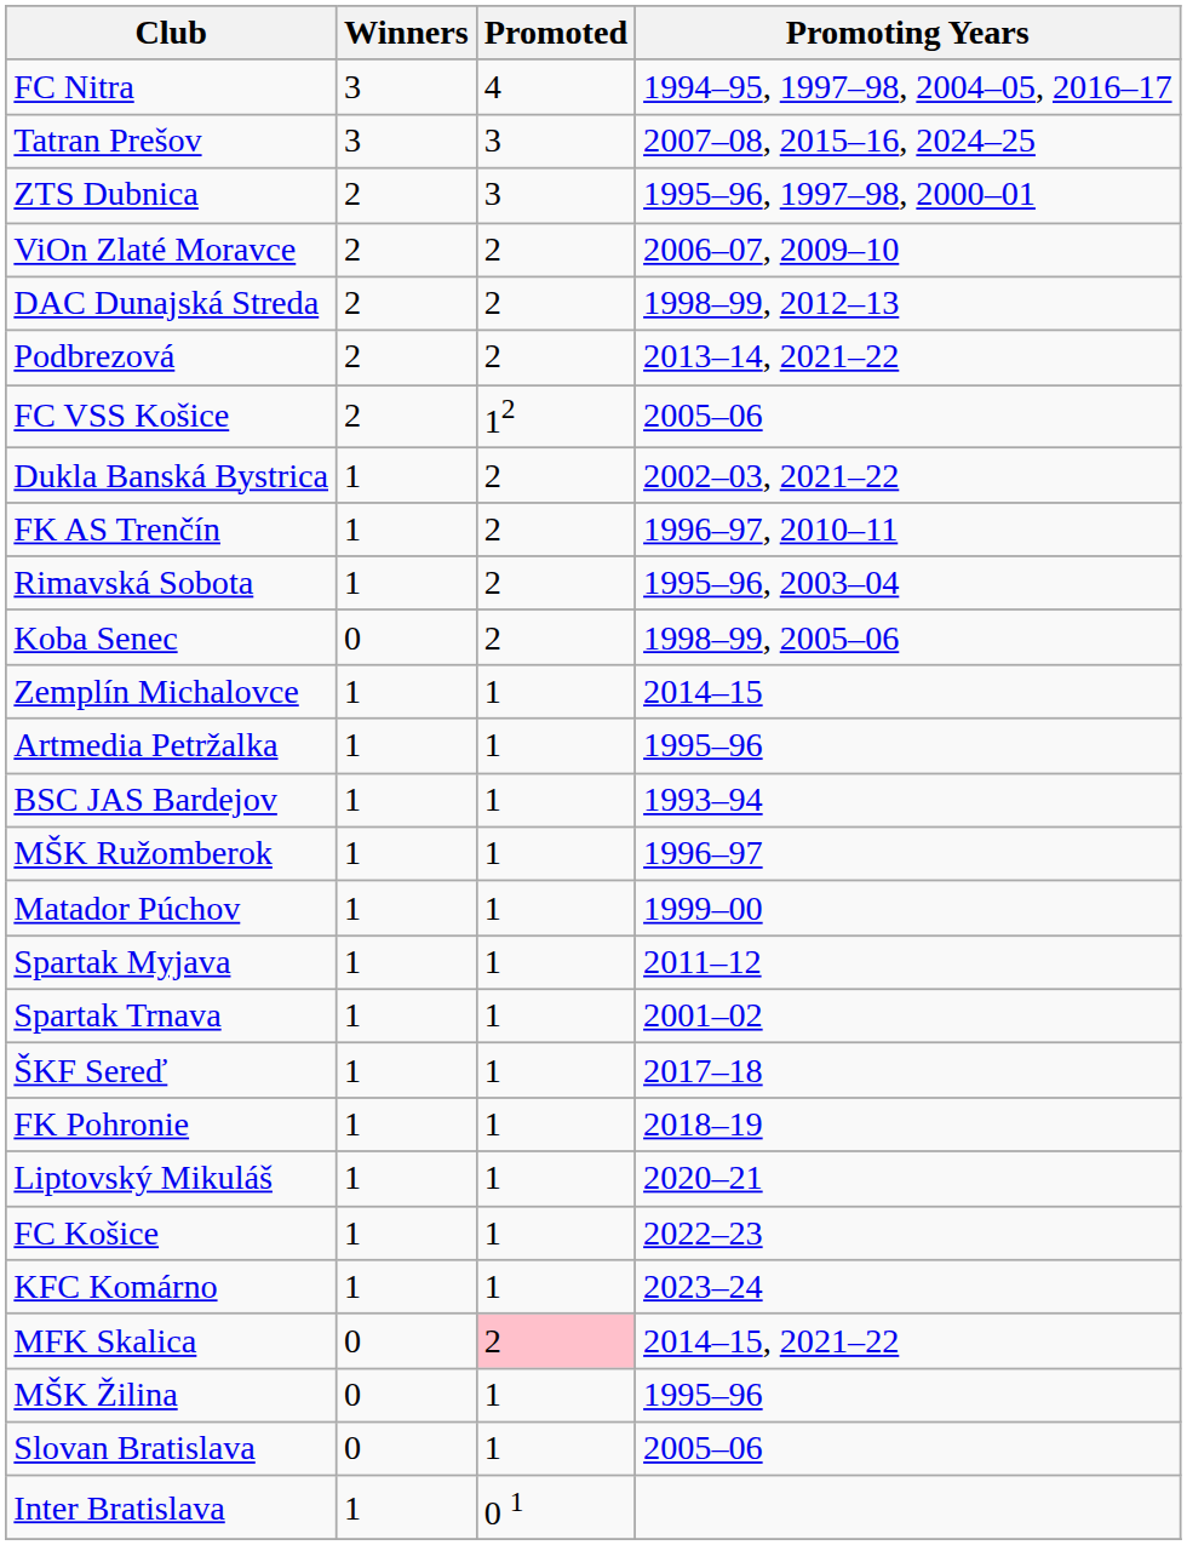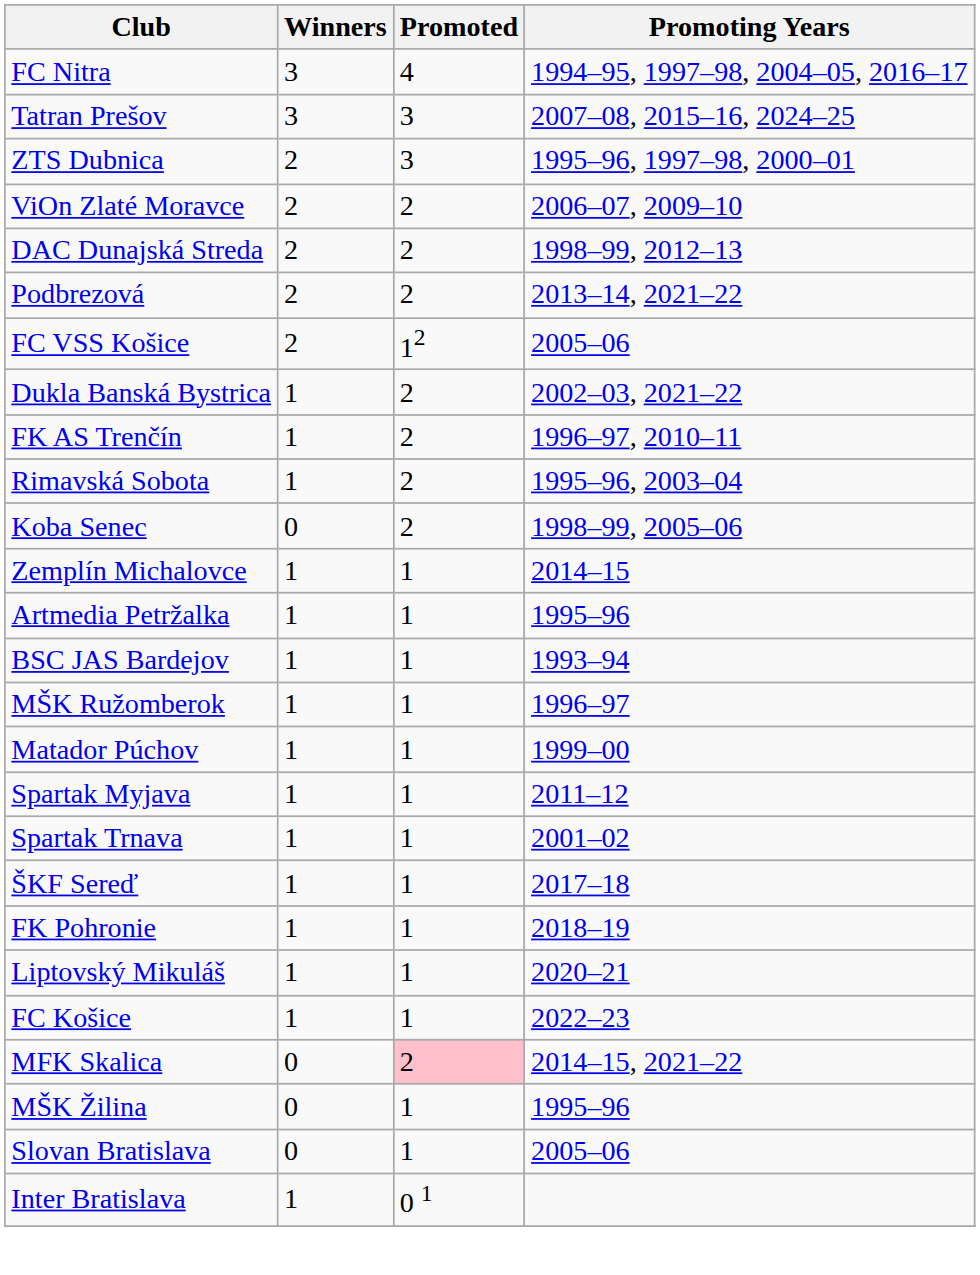- row: KFC Komárno | 1 | 1 | 2023–24
